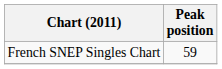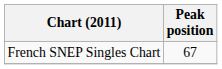French SNEP Singles Chart | Peak position: 59 -> 67
